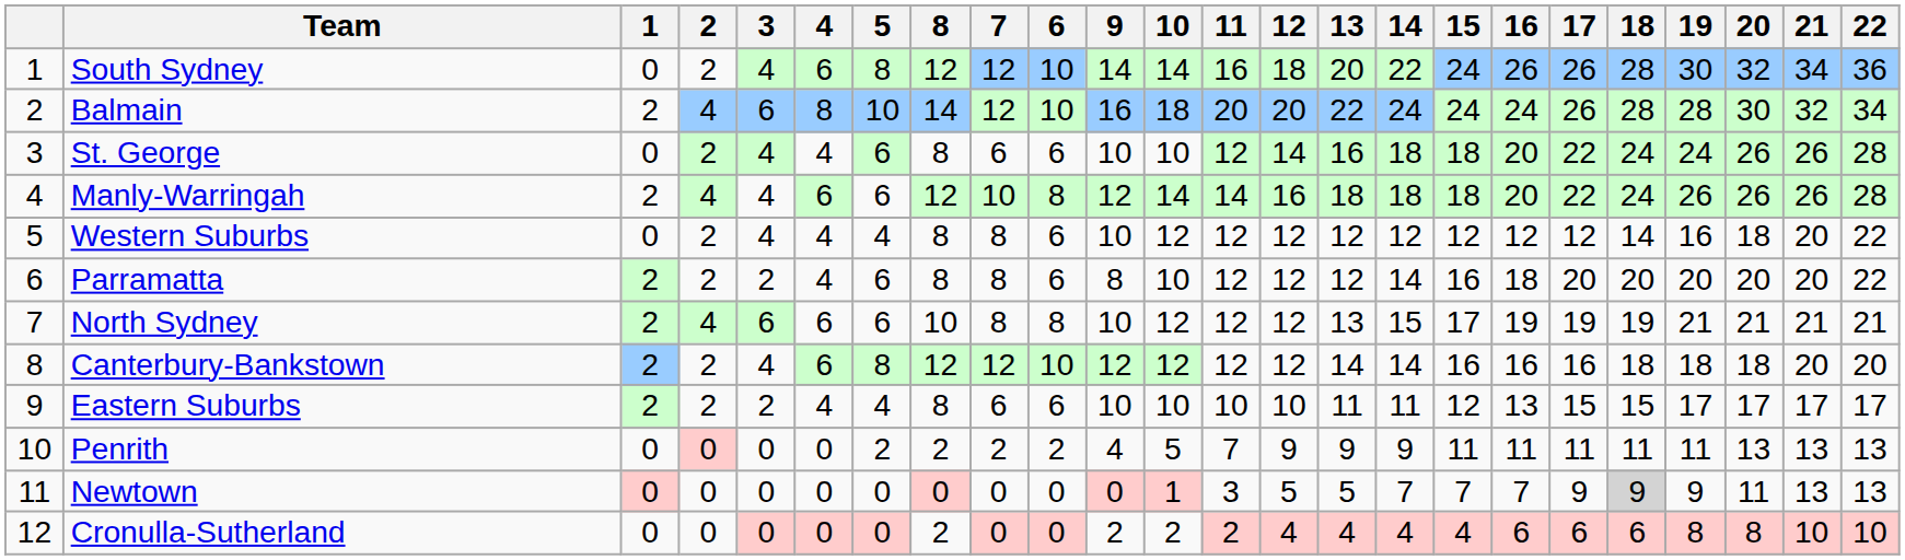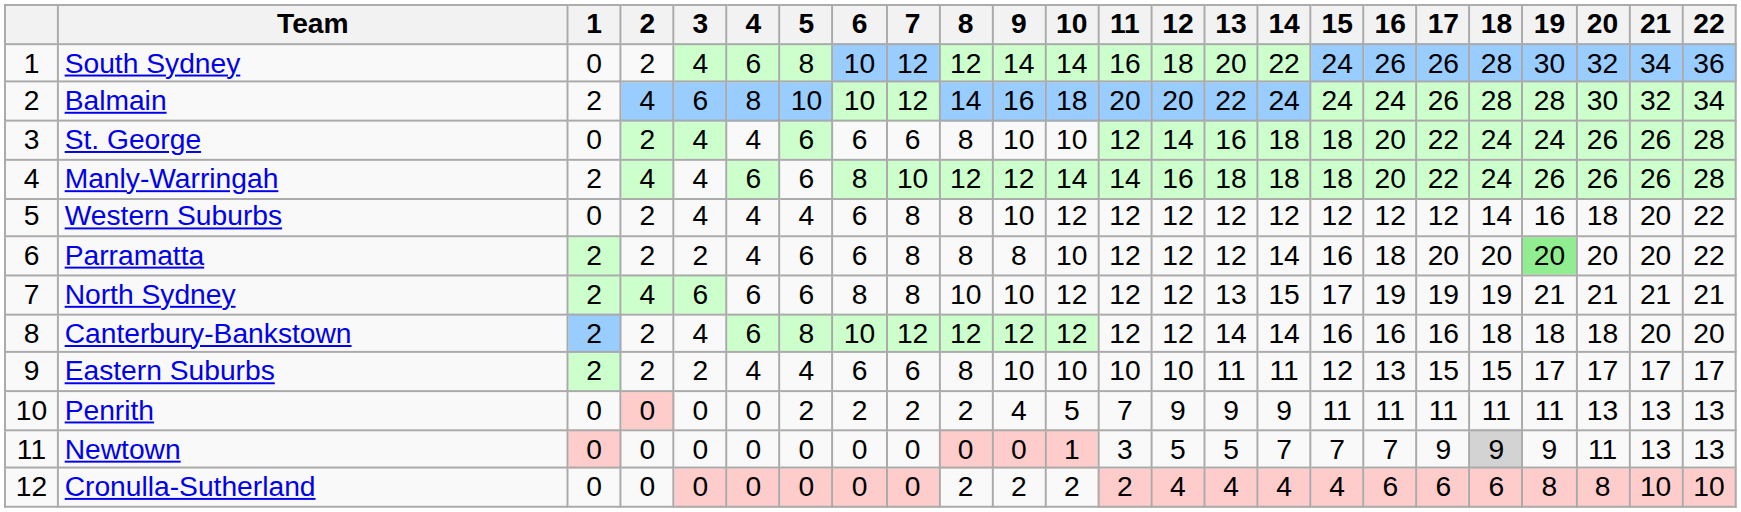columns swapped: 6 <-> 8
Parramatta | 19: no background -> lightgreen background
